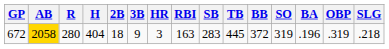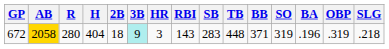672 | 3B: no background -> paleturquoise background
672 | RBI: 163 -> 143
672 | TB: 445 -> 448
672 | BB: 372 -> 371
